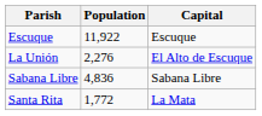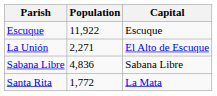La Unión | Population: 2,276 -> 2,271
